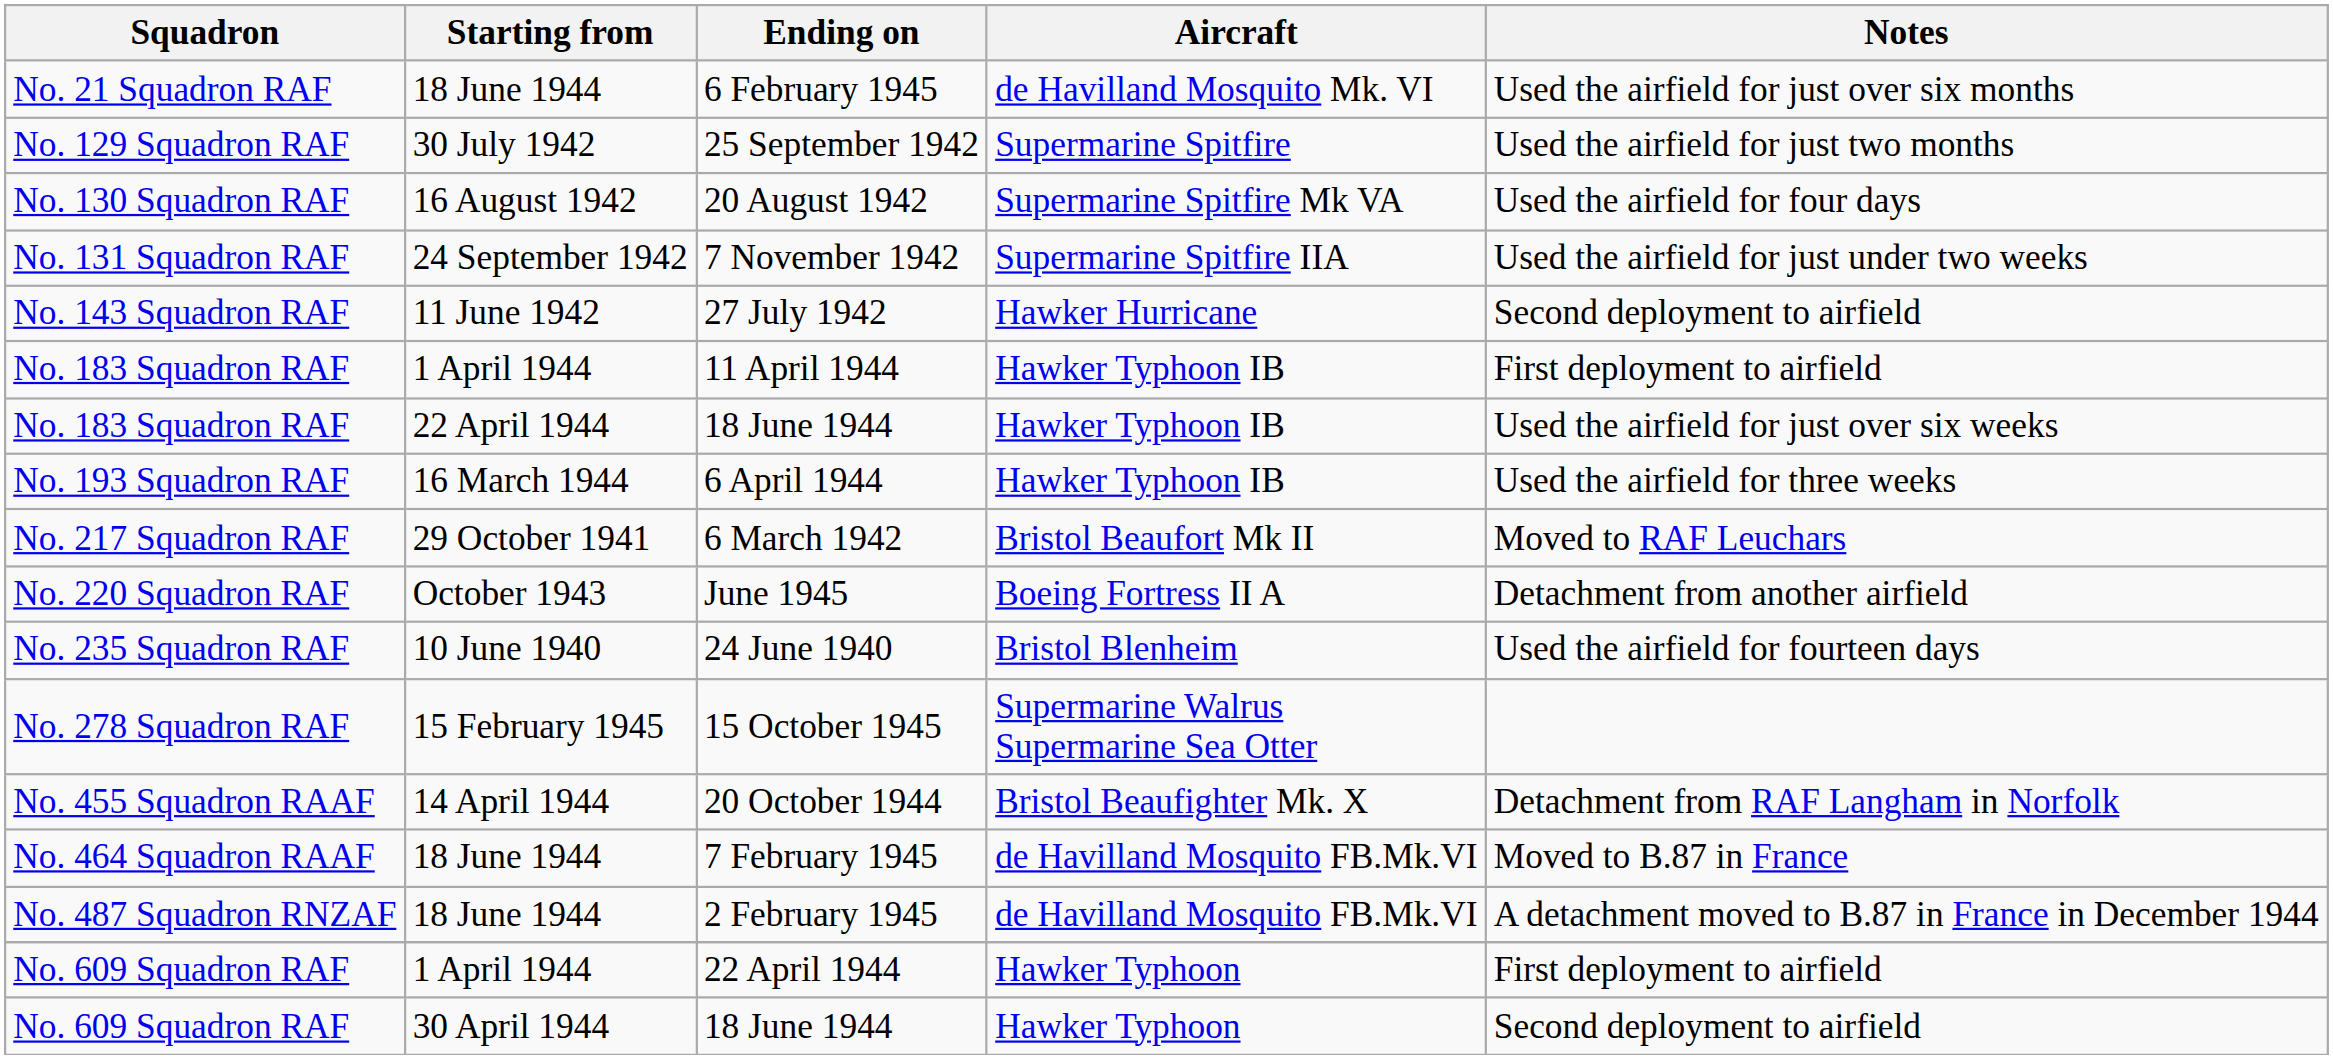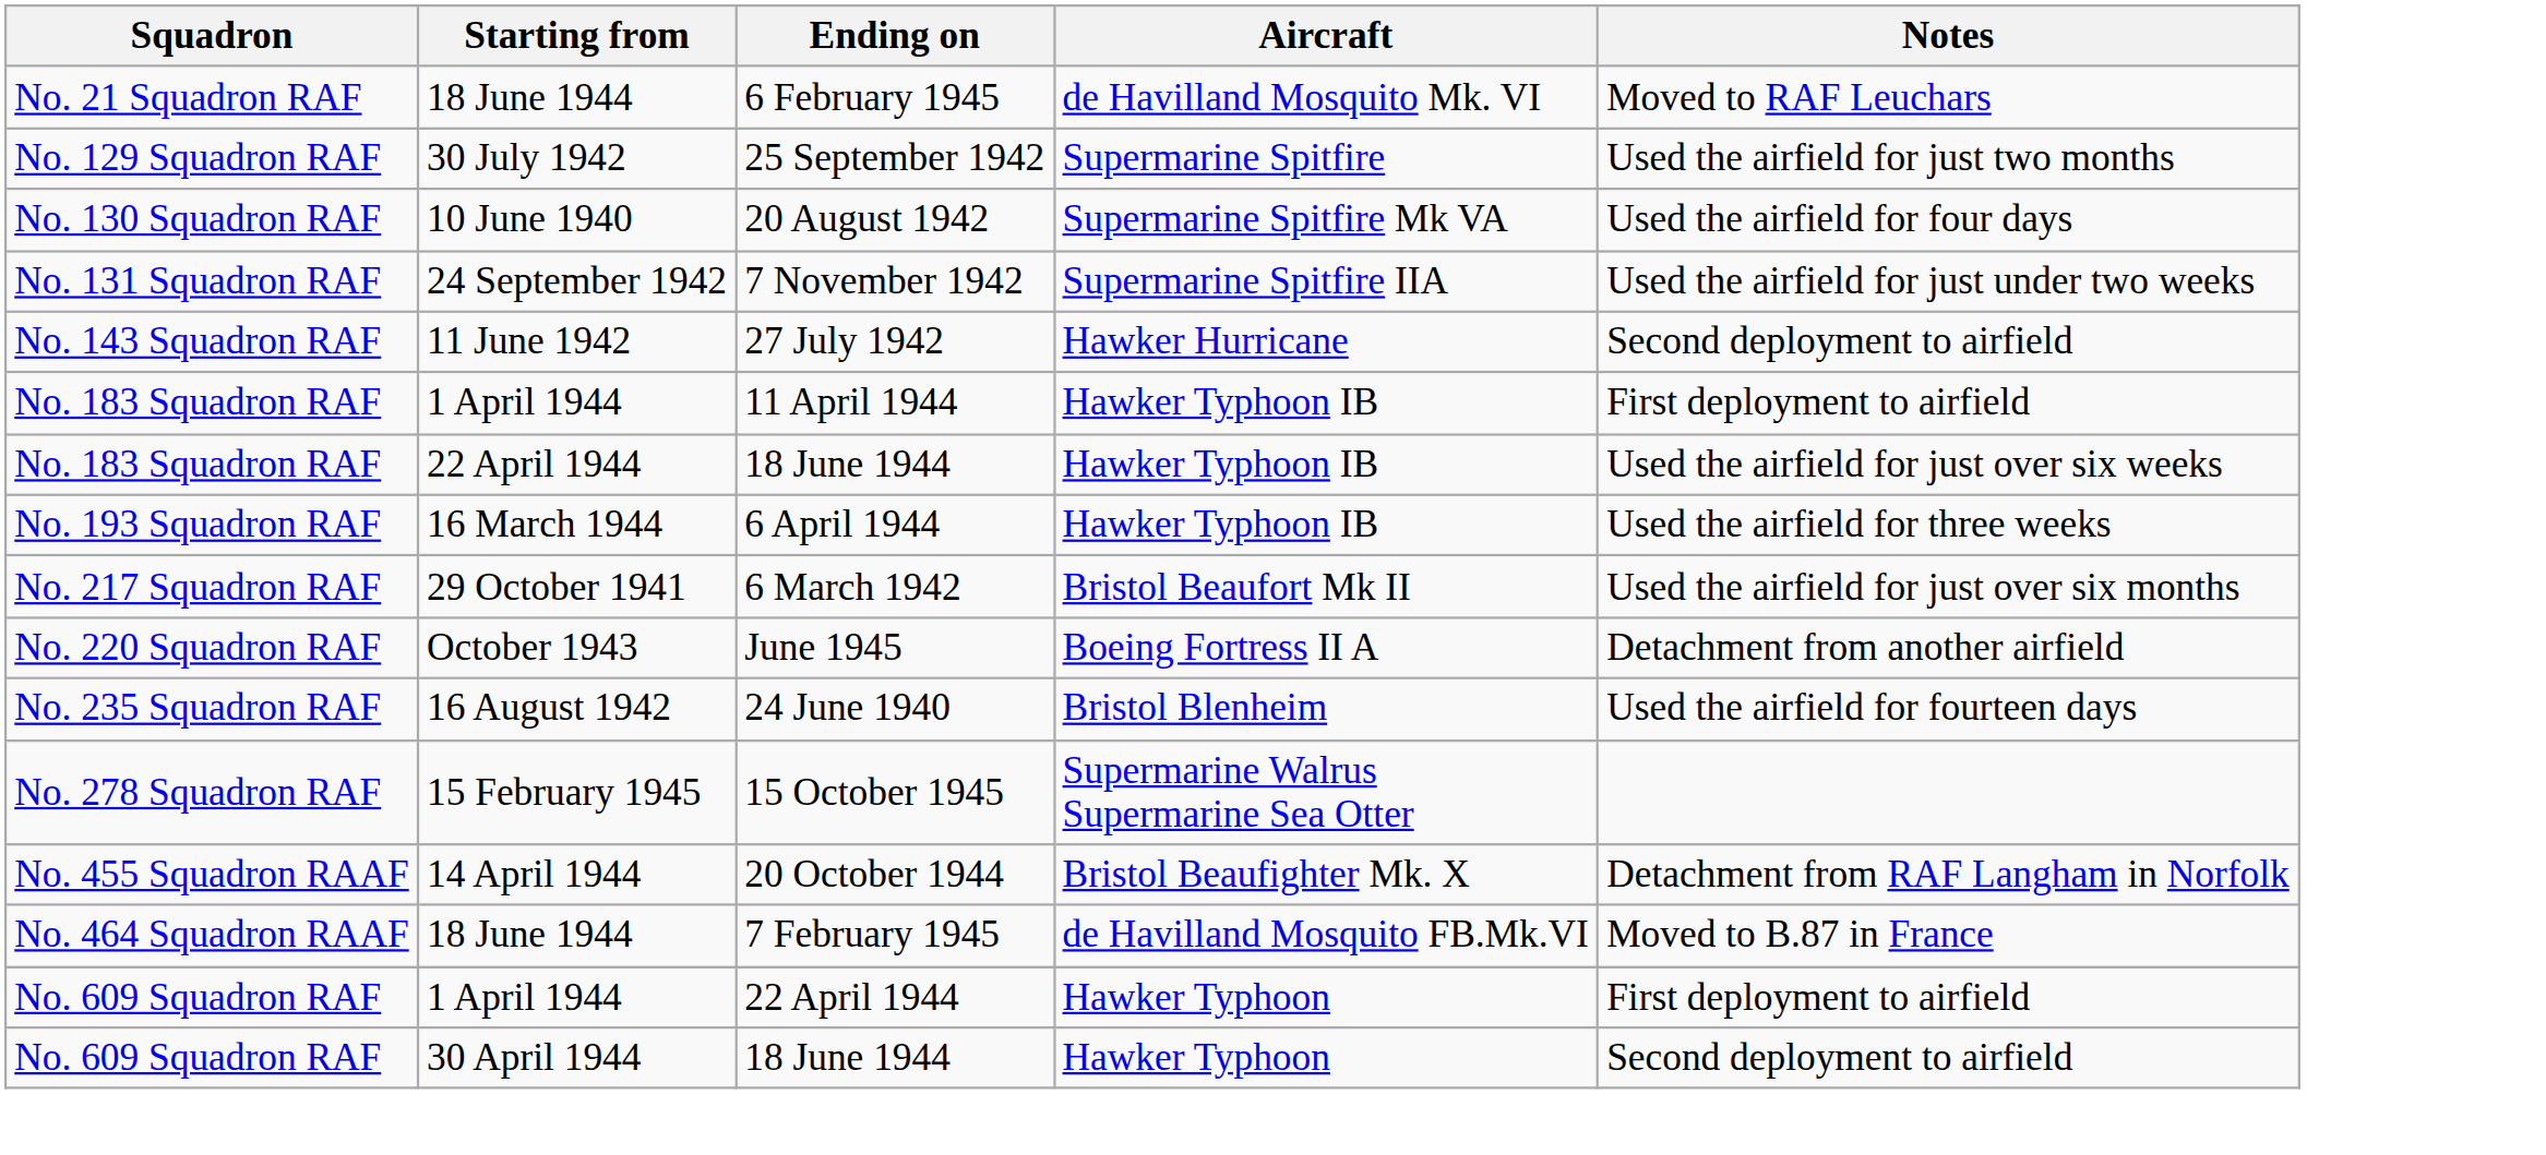6 February 1945 | Notes: Used the airfield for just over six months -> Moved to RAF Leuchars
20 August 1942 | Starting from: 16 August 1942 -> 10 June 1940
6 March 1942 | Notes: Moved to RAF Leuchars -> Used the airfield for just over six months
24 June 1940 | Starting from: 10 June 1940 -> 16 August 1942
- row: No. 487 Squadron RNZAF | 18 June 1944 | 2 February 1945 | de Havilland Mosquito FB.Mk.VI | A detachment moved to B.87 in France in December 1944
